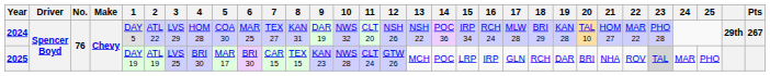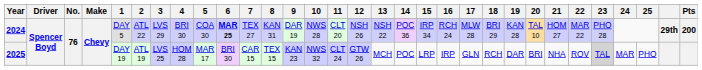2024 | 4: HOM 28 -> BRI 30
2024 | 6: normal -> bold
2024 | 10: NWS 32 -> NWS 28
2024 | Pts: 267 -> 200
2025 | 4: BRI 30 -> HOM 28
2025 | 10: NWS 28 -> NWS 32
